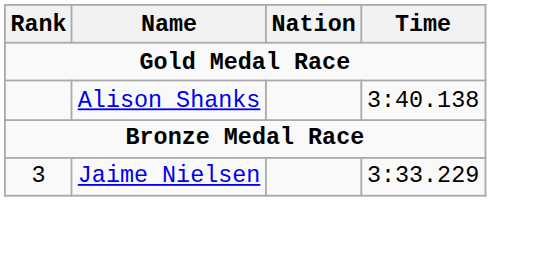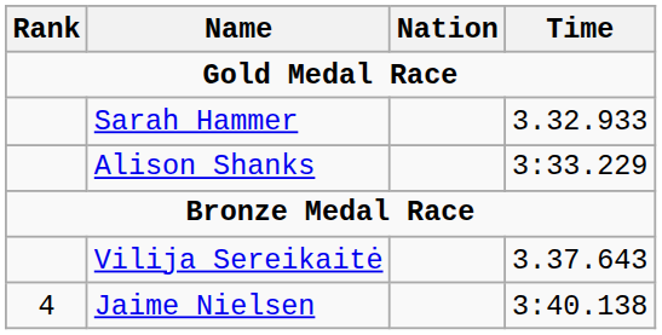+ row: Sarah Hammer | 3.32.933
Alison Shanks | Time: 3:40.138 -> 3:33.229
+ row: Vilija Sereikaitė | 3.37.643
Jaime Nielsen | Rank: 3 -> 4
Jaime Nielsen | Time: 3:33.229 -> 3:40.138
